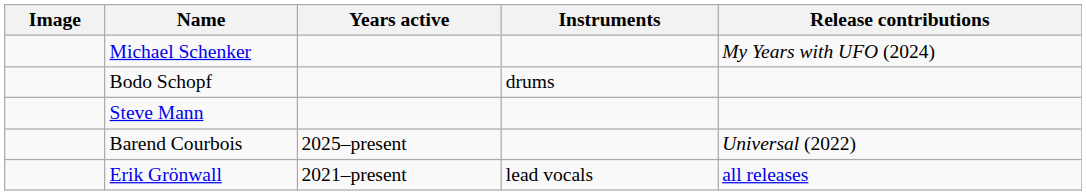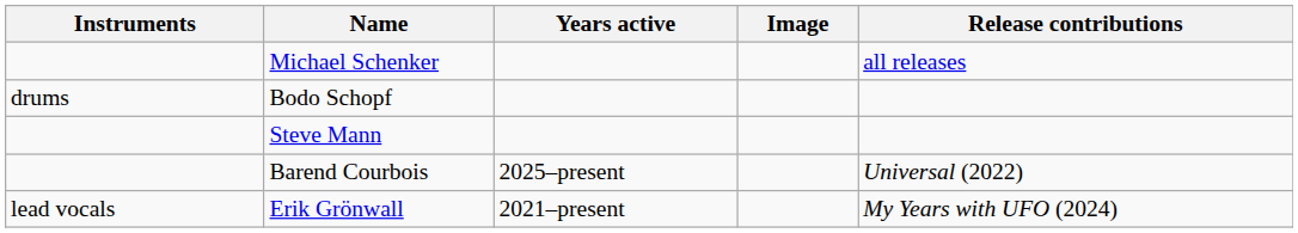columns swapped: Image <-> Instruments
Michael Schenker | Release contributions: My Years with UFO (2024) -> all releases
Erik Grönwall | Release contributions: all releases -> My Years with UFO (2024)
